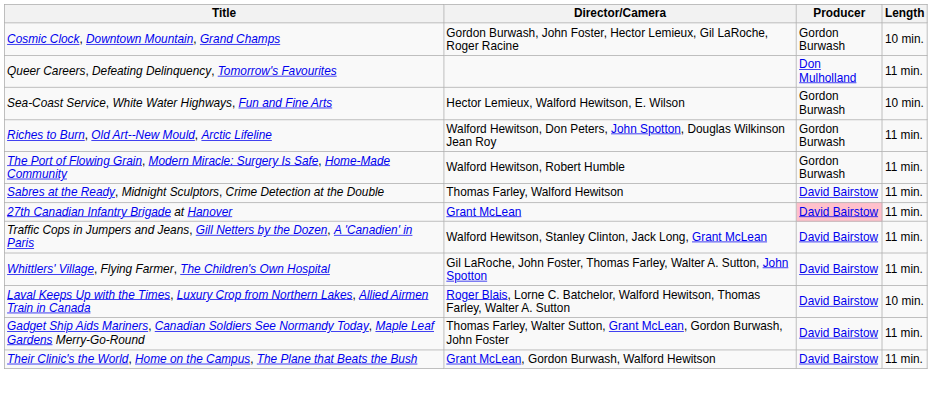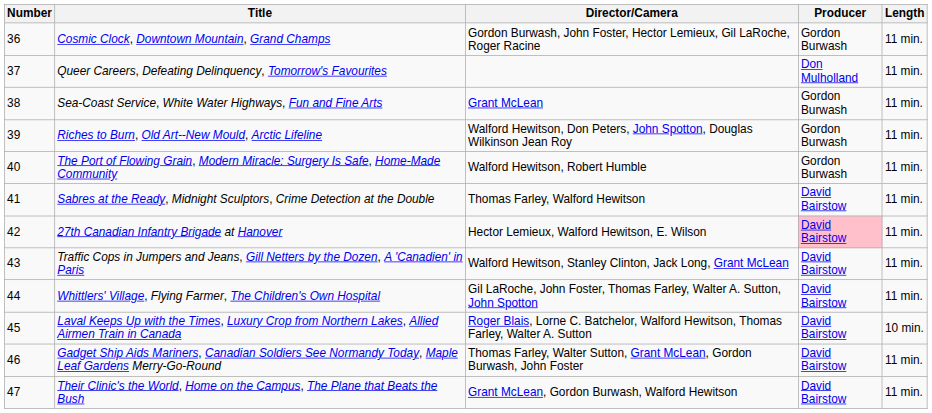+ column: Number | 36 | 37 | 38 | 39 | 40 | 41 | 42 | 43 | 44 | 45 | 46 | 47
Cosmic Clock, Downtown Mountain, Grand Champs | Length: 10 min. -> 11 min.
Sea-Coast Service, White Water Highways, Fun and Fine Arts | Director/Camera: Hector Lemieux, Walford Hewitson, E. Wilson -> Grant McLean
Sea-Coast Service, White Water Highways, Fun and Fine Arts | Length: 10 min. -> 11 min.
27th Canadian Infantry Brigade at Hanover | Director/Camera: Grant McLean -> Hector Lemieux, Walford Hewitson, E. Wilson
